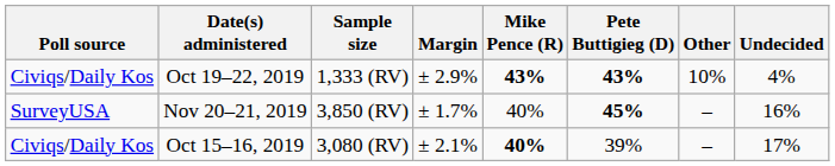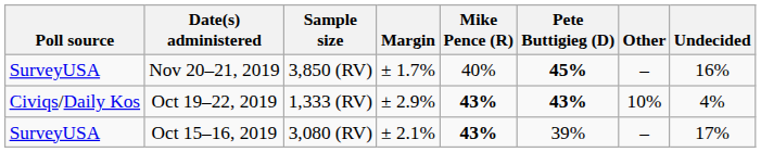rows swapped: Nov 20–21, 2019 <-> Oct 19–22, 2019
Oct 15–16, 2019 | Poll source: Civiqs/Daily Kos -> SurveyUSA
Oct 15–16, 2019 | Mike Pence (R): 40% -> 43%
